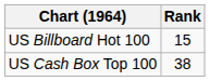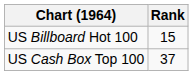US Cash Box Top 100 | Rank: 38 -> 37
